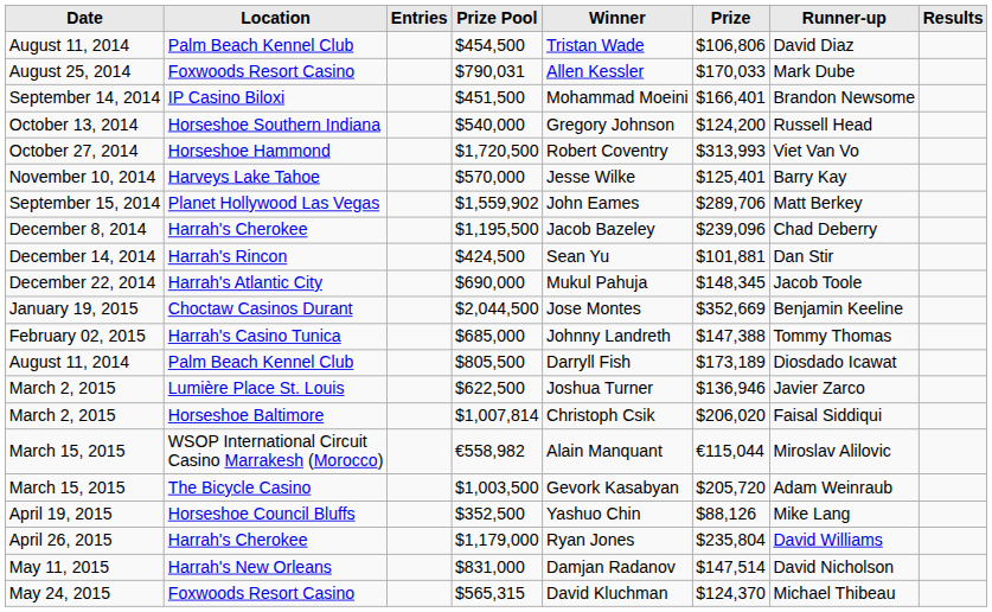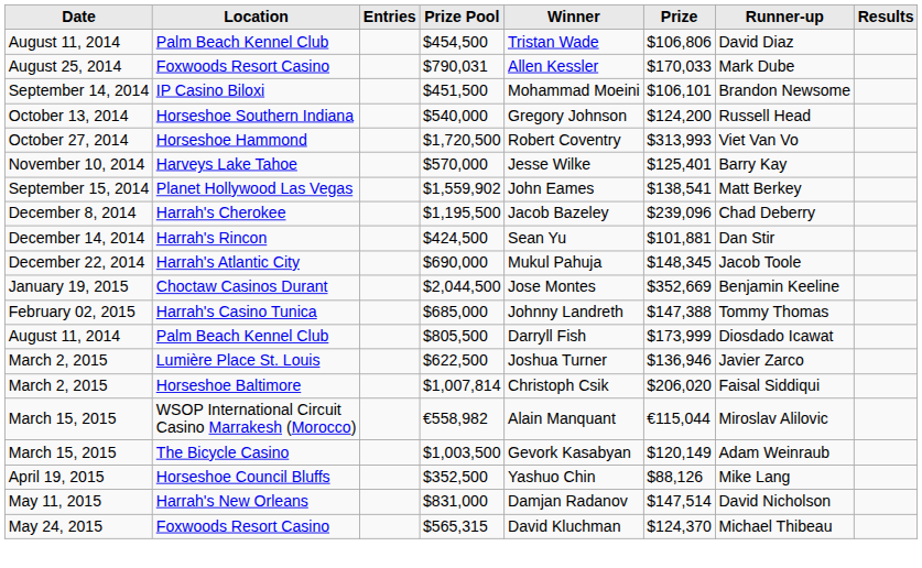$451,500 | Prize: $166,401 -> $106,101
$1,559,902 | Prize: $289,706 -> $138,541
$805,500 | Prize: $173,189 -> $173,999
$1,003,500 | Prize: $205,720 -> $120,149
- row: April 26, 2015 | Harrah's Cherokee | $1,179,000 | Ryan Jones | $235,804 | David Williams
